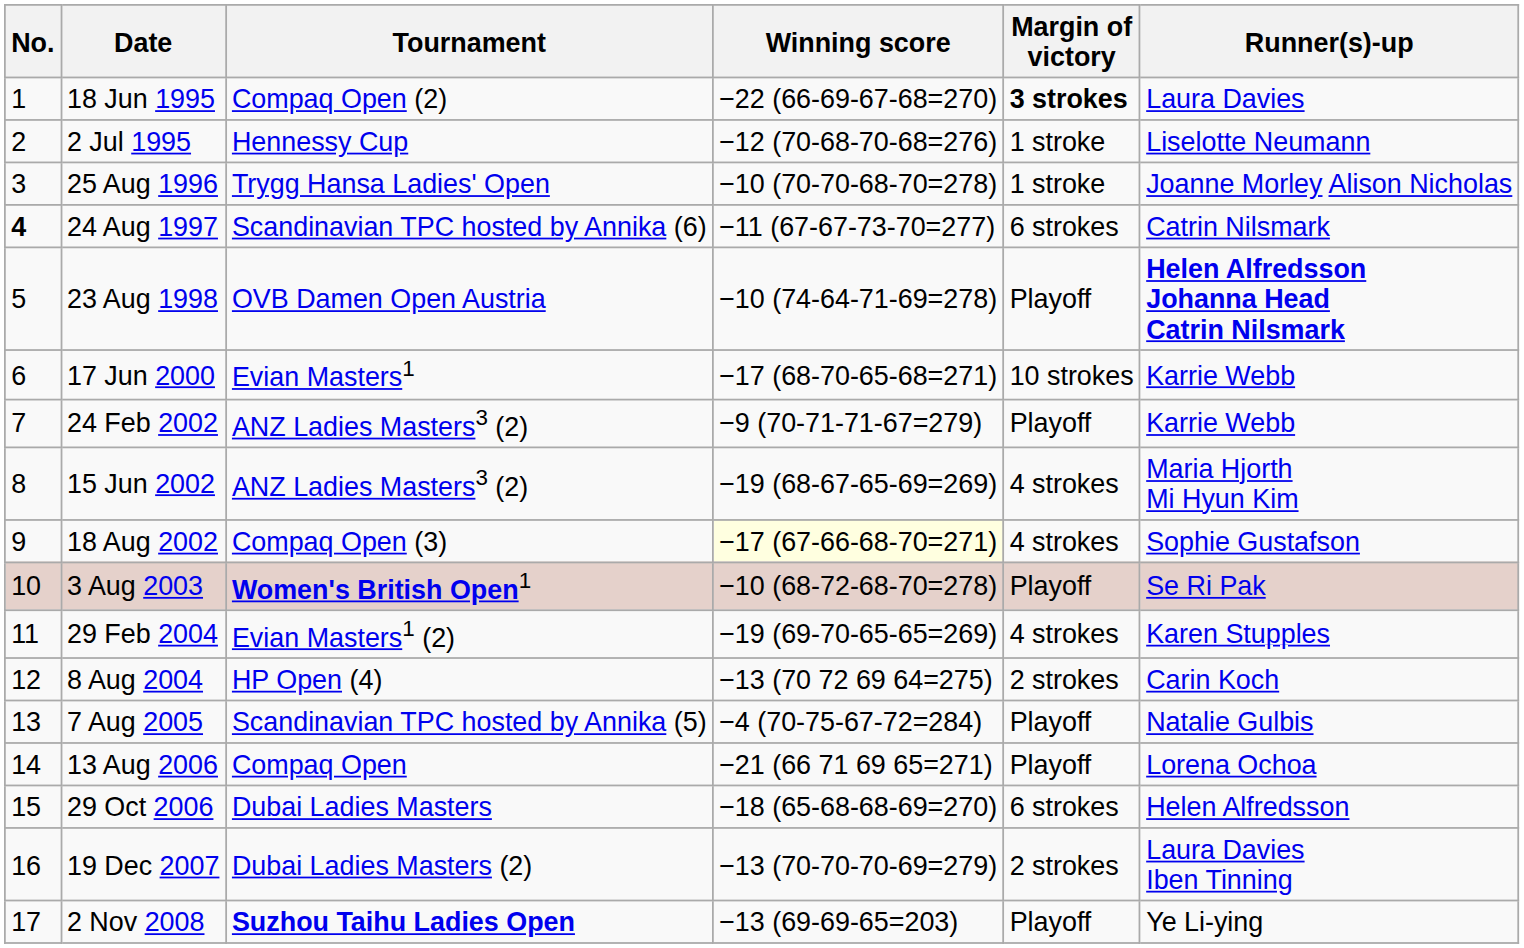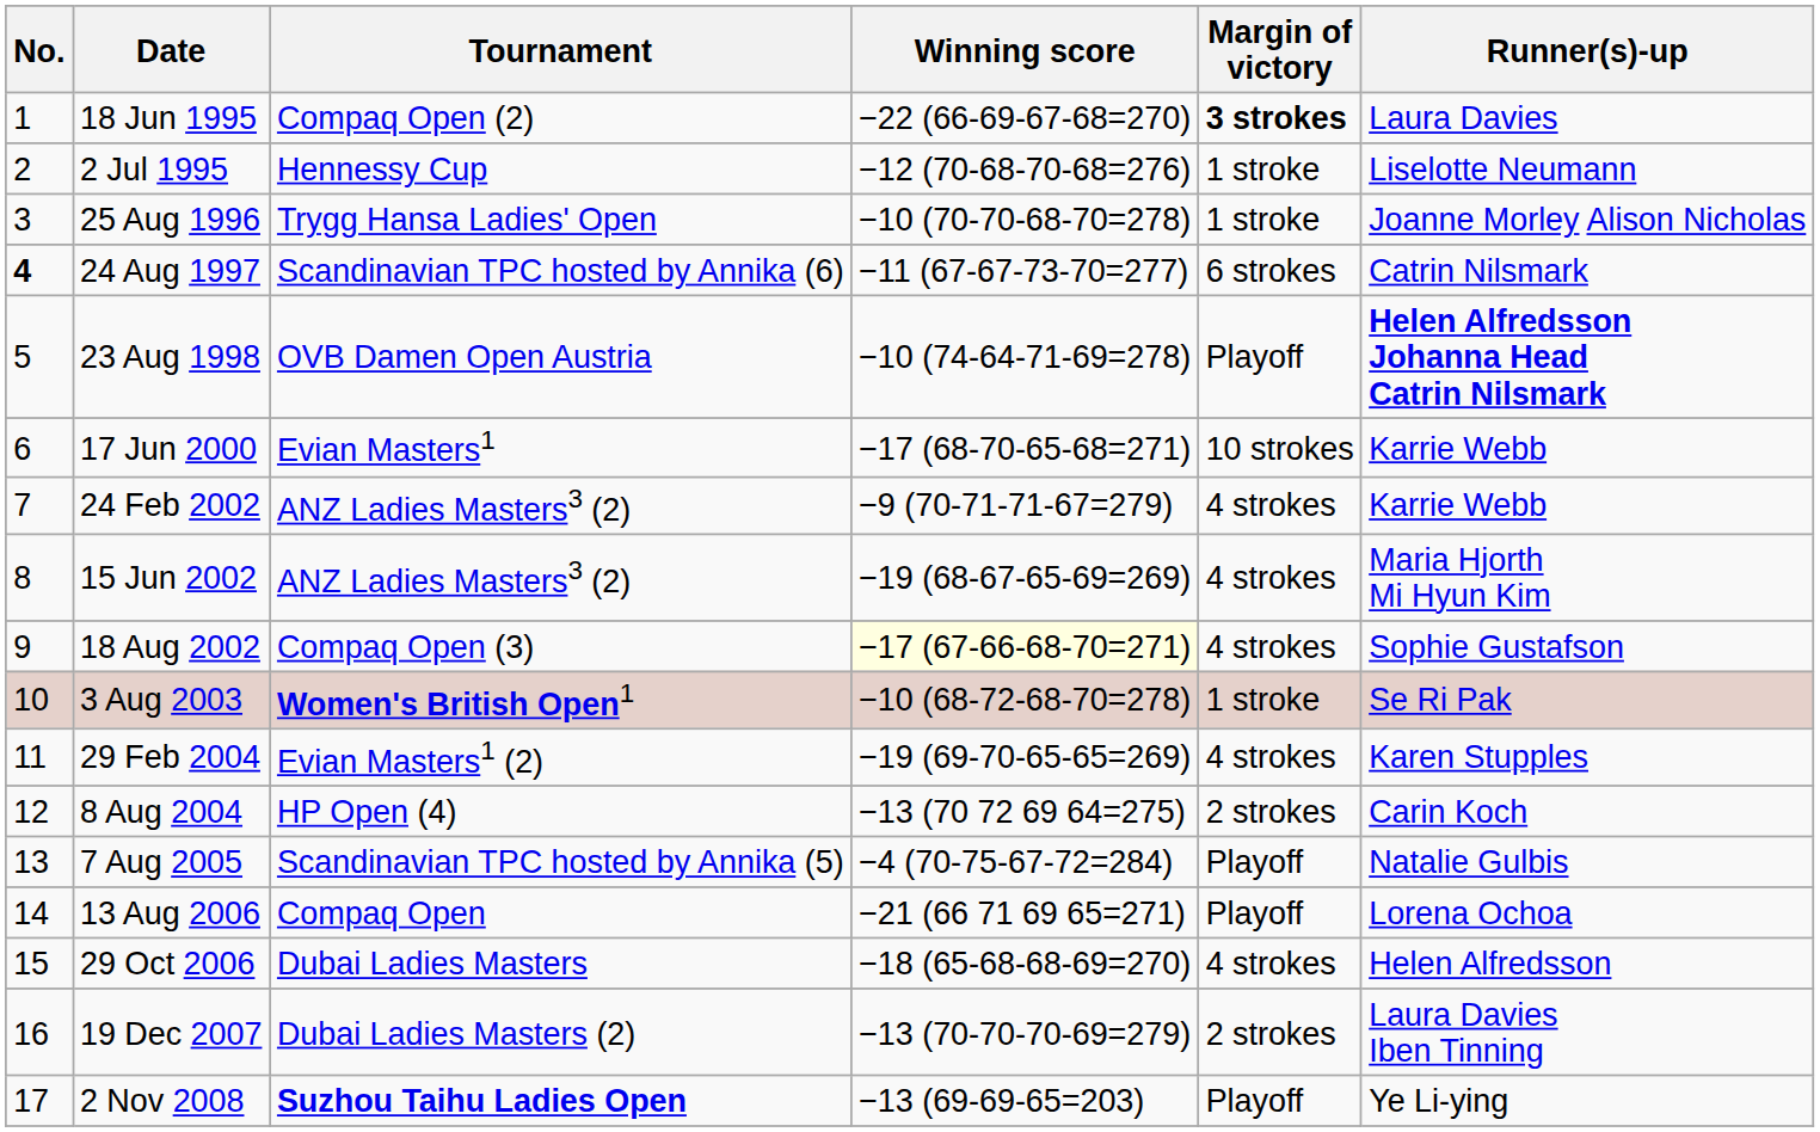24 Feb 2002 | Margin of victory: Playoff -> 4 strokes
3 Aug 2003 | Margin of victory: Playoff -> 1 stroke
29 Oct 2006 | Margin of victory: 6 strokes -> 4 strokes
